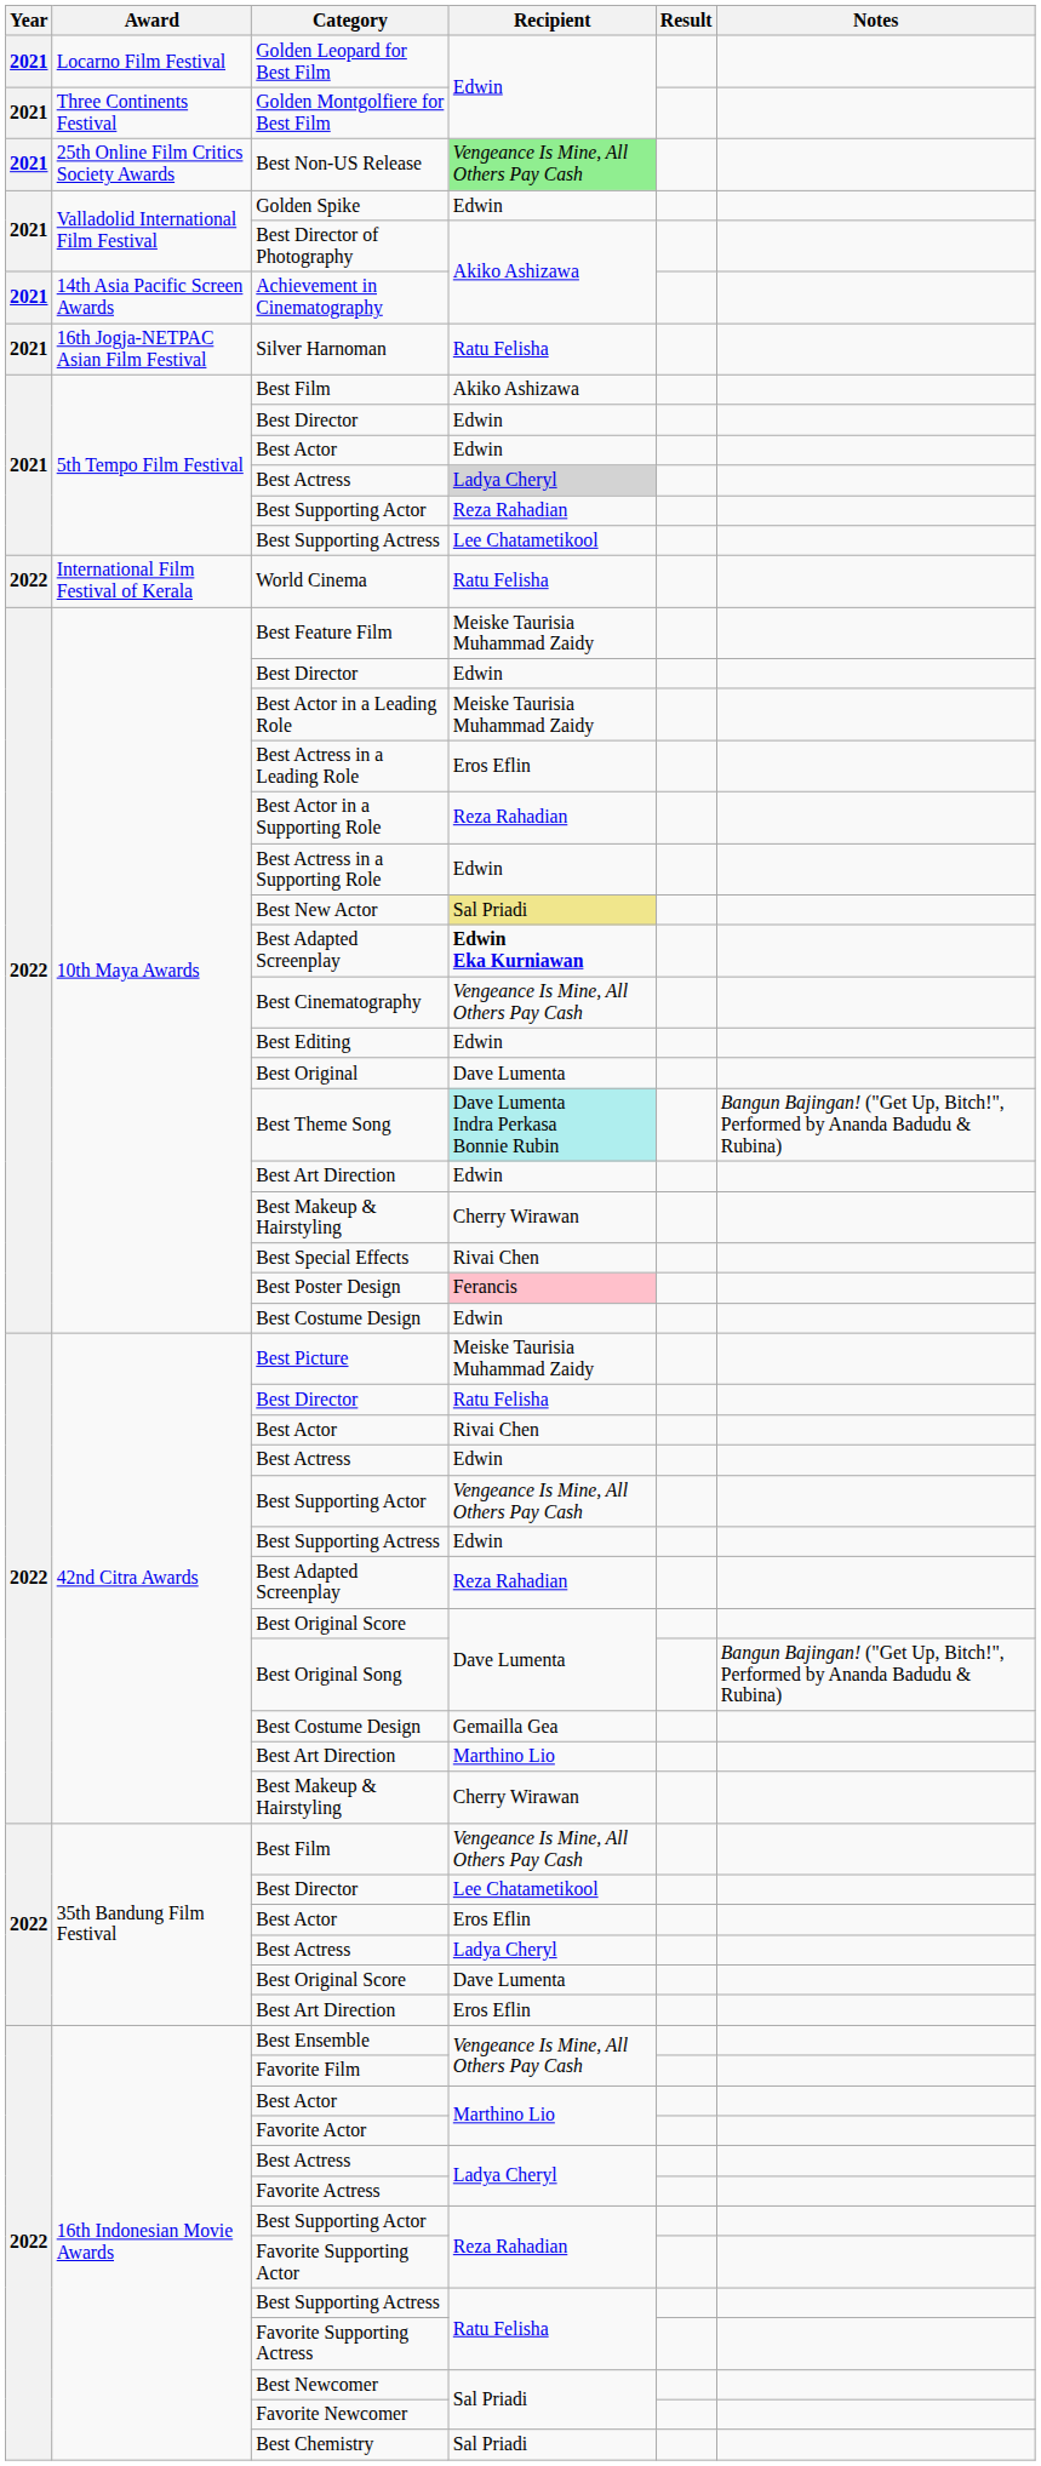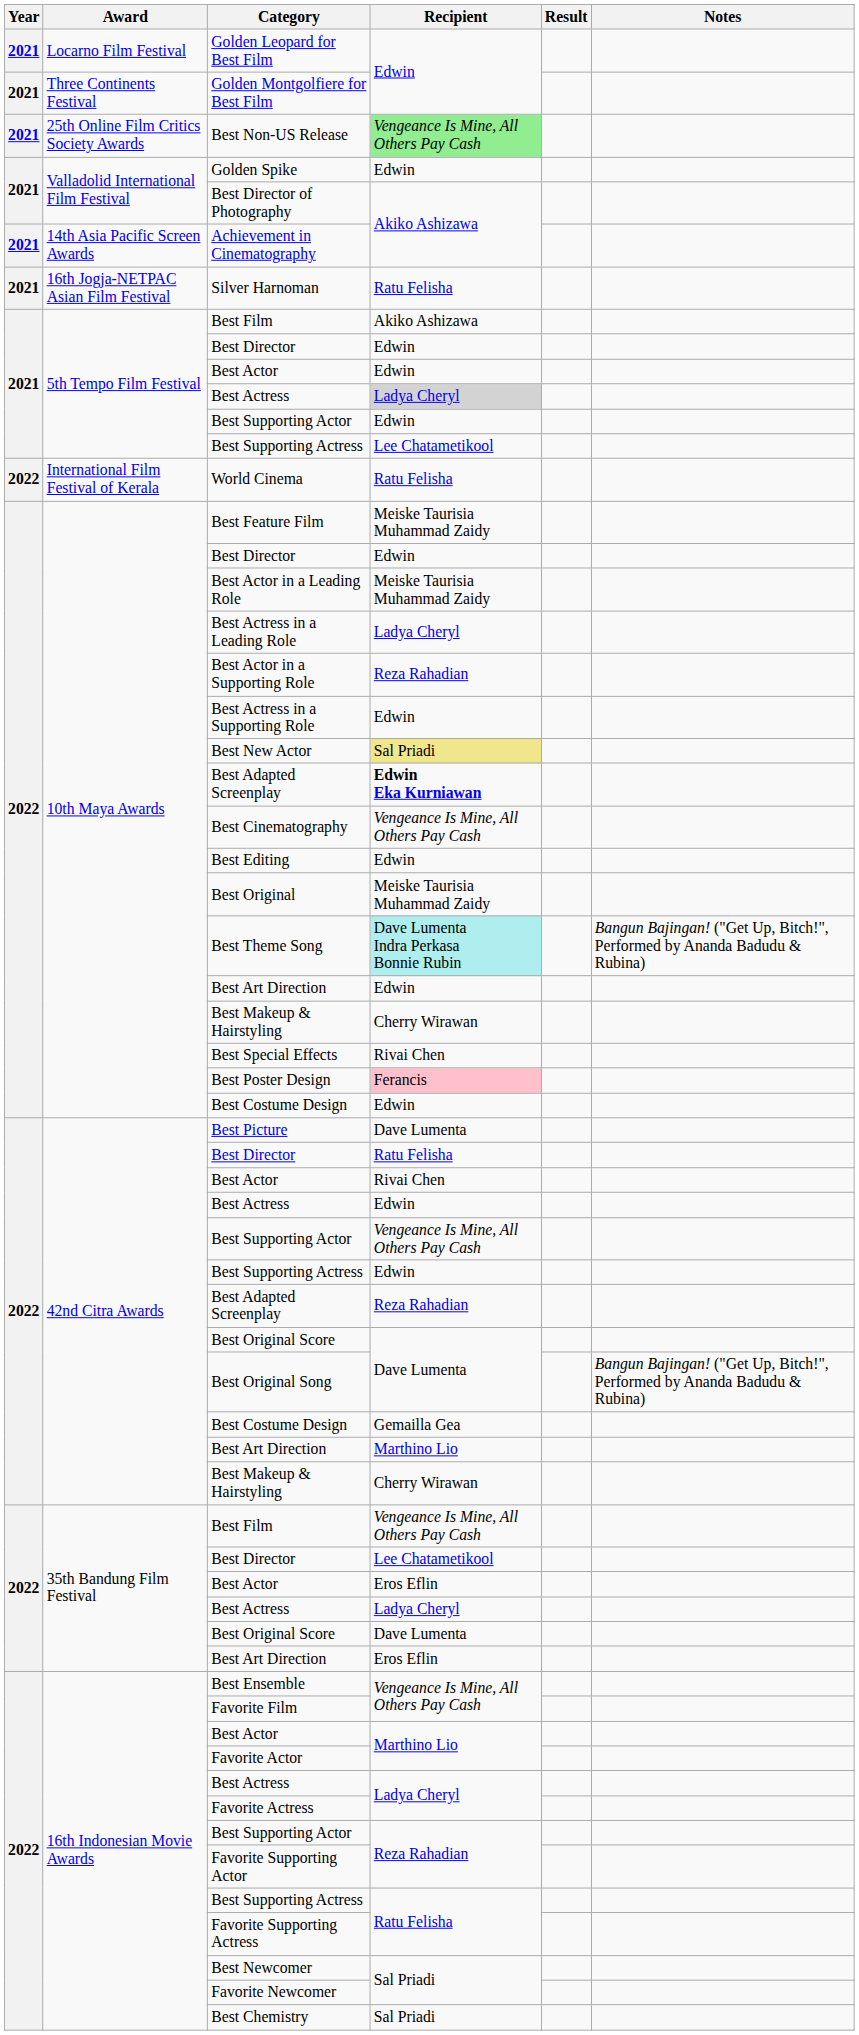5th Tempo Film Festival / Best Supporting Actor | Recipient: Reza Rahadian -> Edwin
Best Actress in a Leading Role | Recipient: Eros Eflin -> Ladya Cheryl
Best Original | Recipient: Dave Lumenta -> Meiske Taurisia Muhammad Zaidy
Best Picture | Recipient: Meiske Taurisia Muhammad Zaidy -> Dave Lumenta
